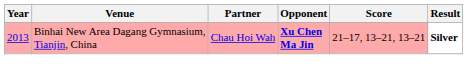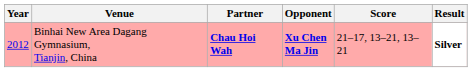Binhai New Area Dagang Gymnasium, Tianjin, China | Year: 2013 -> 2012
Binhai New Area Dagang Gymnasium, Tianjin, China | Partner: normal -> bold
